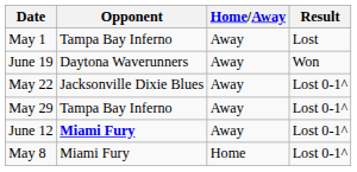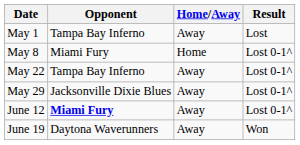rows swapped: May 8 <-> June 19
May 22 | Opponent: Jacksonville Dixie Blues -> Tampa Bay Inferno
May 29 | Opponent: Tampa Bay Inferno -> Jacksonville Dixie Blues
